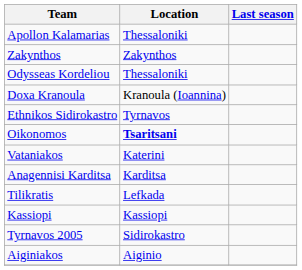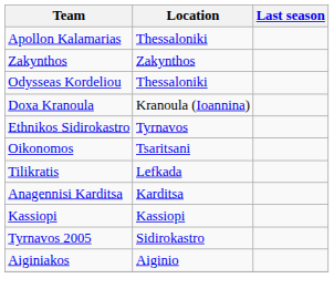Oikonomos | Location: bold -> normal
- row: Vataniakos | Katerini
rows swapped: Anagennisi Karditsa <-> Tilikratis
